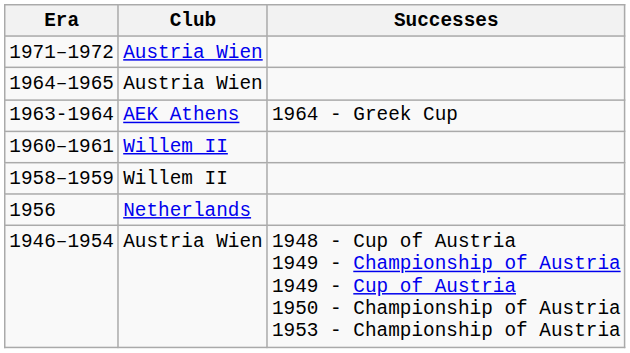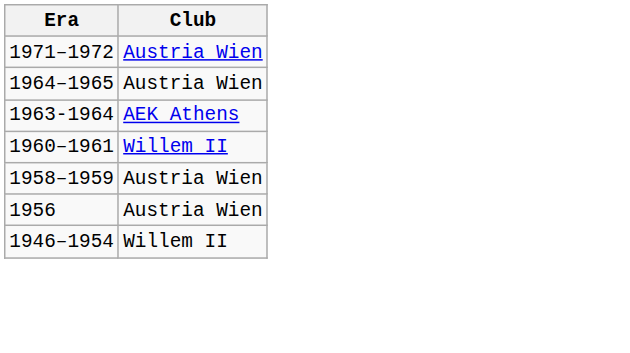- column: Successes | 1964 - Greek Cup | 1948 - Cup of Austria 1949 - Championship of Austria 1949 - Cup of Austria 1950 - Championship of Austria 1953 - Championship of Austria
1958–1959 | Club: Willem II -> Austria Wien
1956 | Club: Netherlands -> Austria Wien
1946–1954 | Club: Austria Wien -> Willem II
